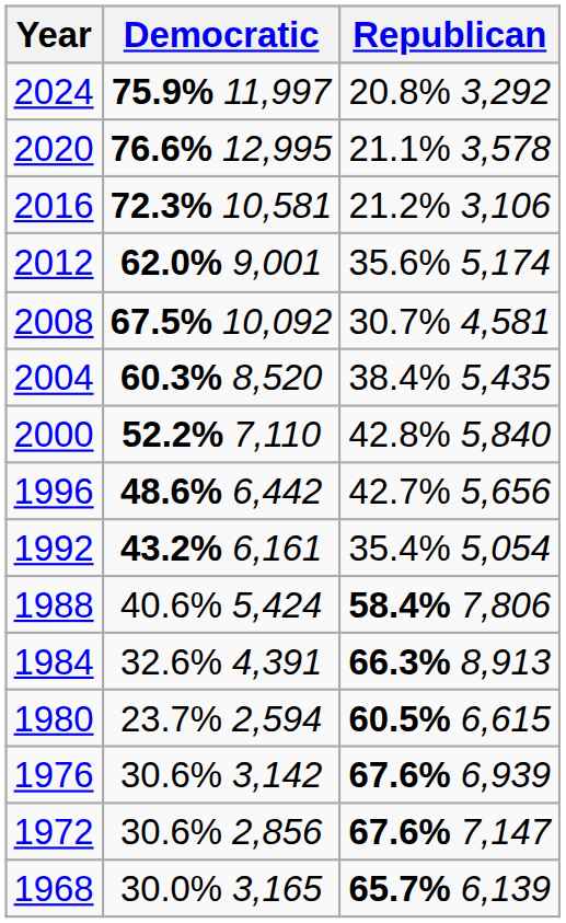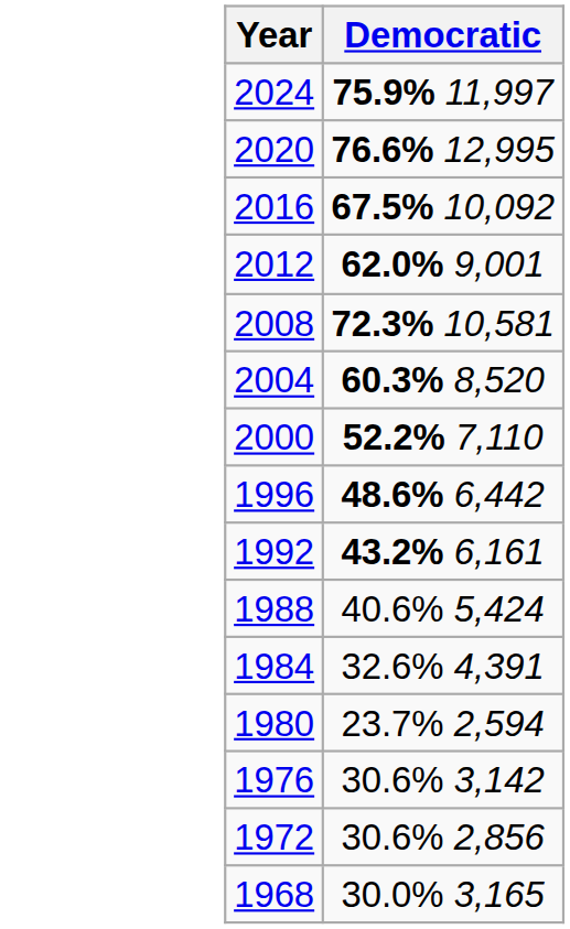- column: Republican | 20.8% 3,292 | 21.1% 3,578 | 21.2% 3,106 | 35.6% 5,174 | 30.7% 4,581 | 38.4% 5,435 | 42.8% 5,840 | 42.7% 5,656 | 35.4% 5,054 | 58.4% 7,806 | 66.3% 8,913 | 60.5% 6,615 | 67.6% 6,939 | 67.6% 7,147 | 65.7% 6,139
2016 | Democratic: 72.3% 10,581 -> 67.5% 10,092
2008 | Democratic: 67.5% 10,092 -> 72.3% 10,581
